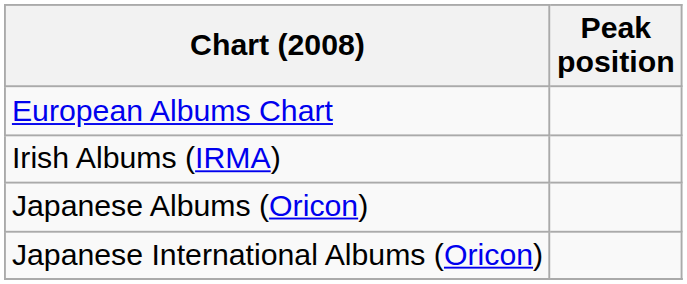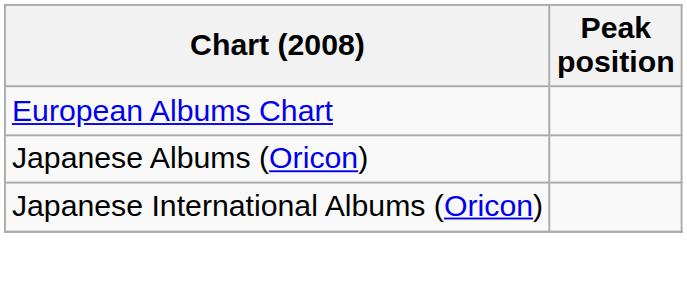- row: Irish Albums (IRMA)
